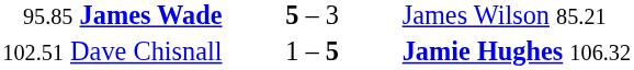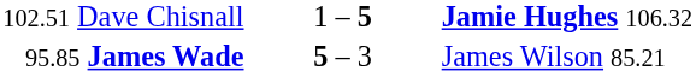rows swapped: 95.85 James Wade <-> 102.51 Dave Chisnall
